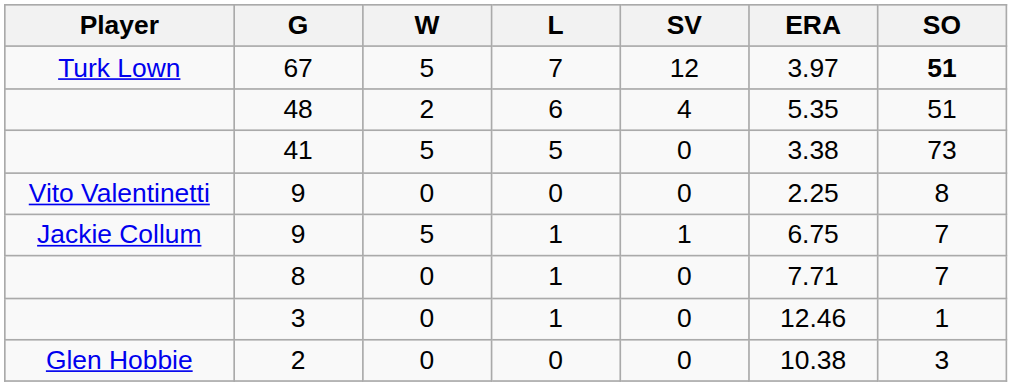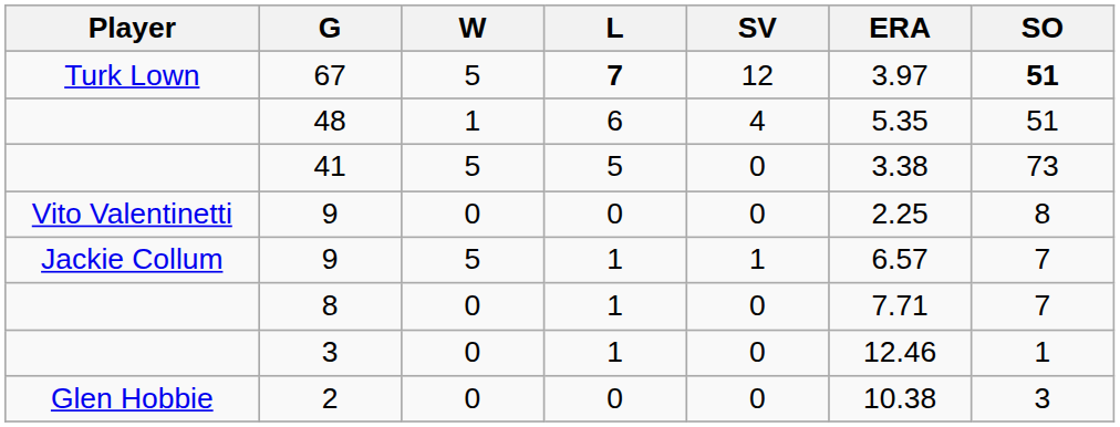67 | L: normal -> bold
48 | W: 2 -> 1
Jackie Collum / 9 | ERA: 6.75 -> 6.57
